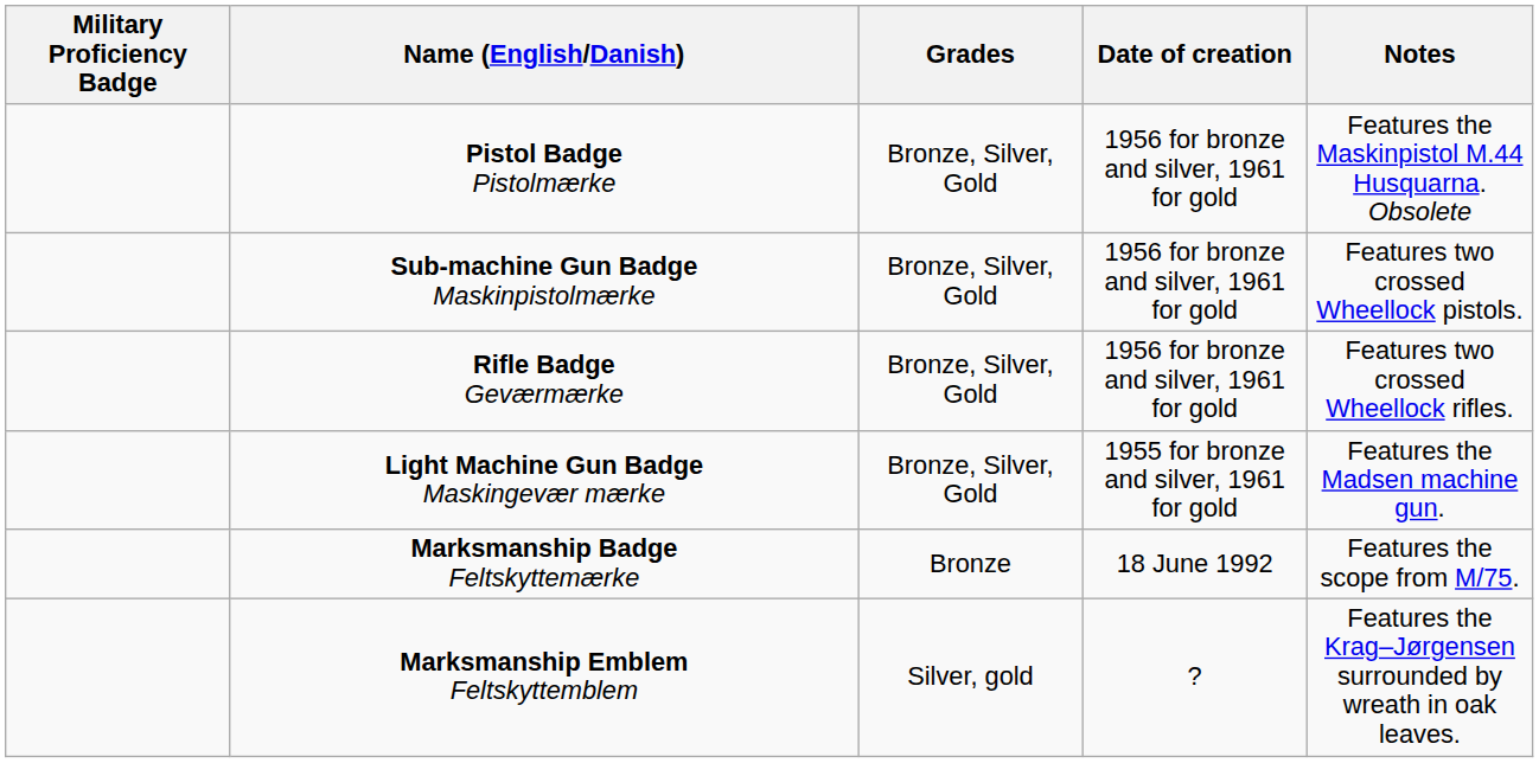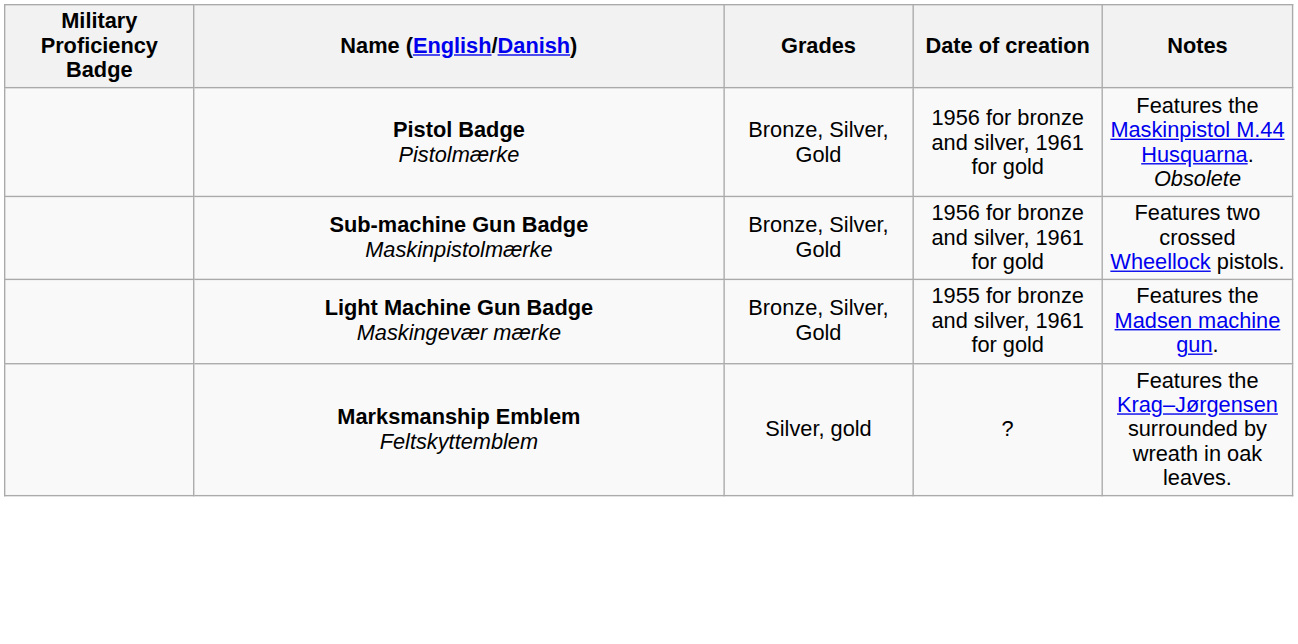- row: Rifle Badge Geværmærke | Bronze, Silver, Gold | 1956 for bronze and silver, 1961 for gold | Features two crossed Wheellock rifles.
- row: Marksmanship Badge Feltskyttemærke | Bronze | 18 June 1992 | Features the scope from M/75.
